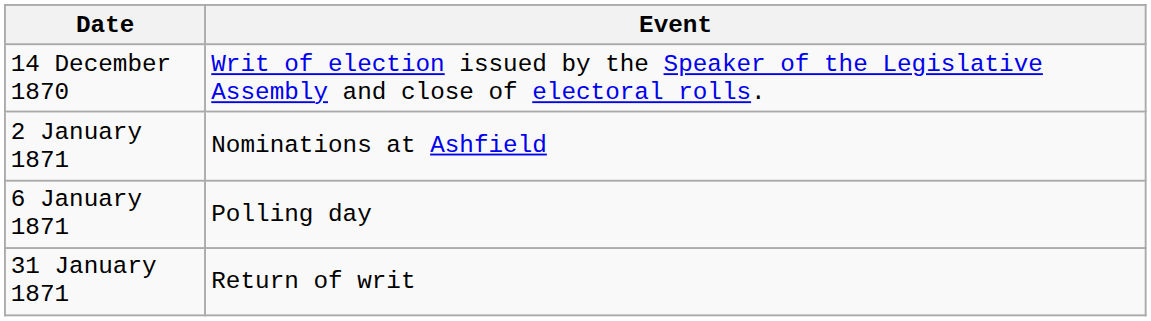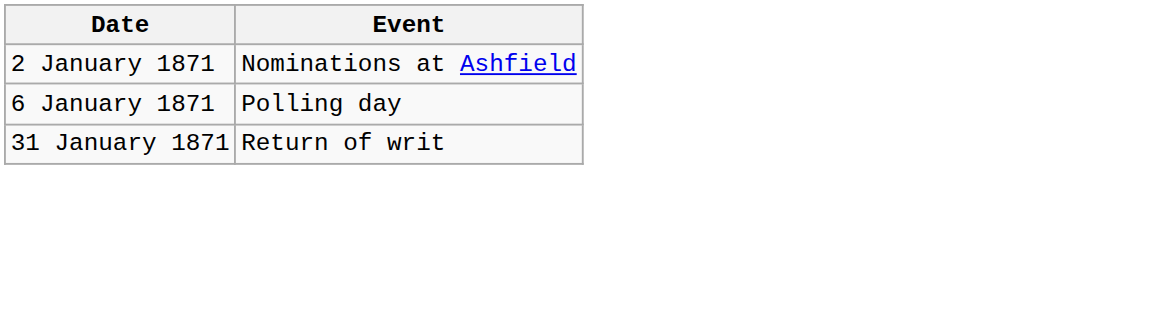- row: 14 December 1870 | Writ of election issued by the Speaker of the Legislative Assembly and close of electoral rolls.
